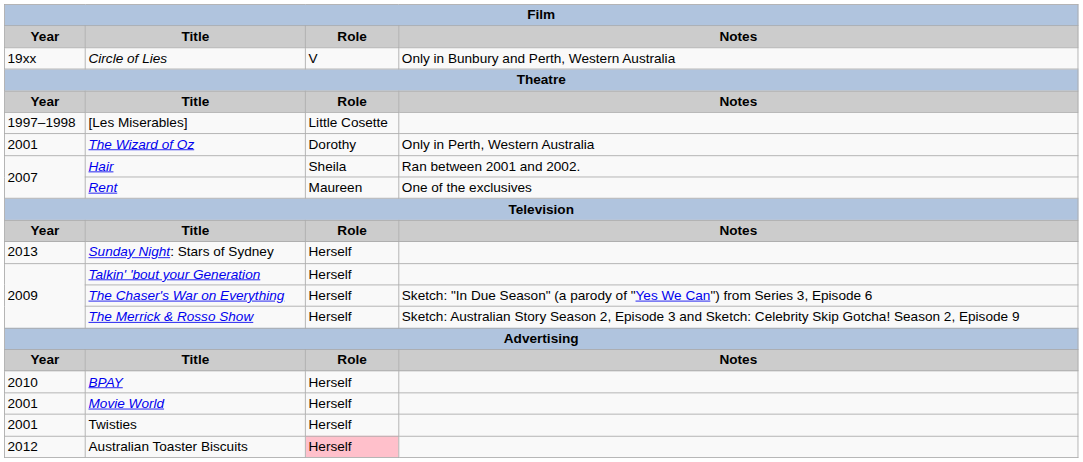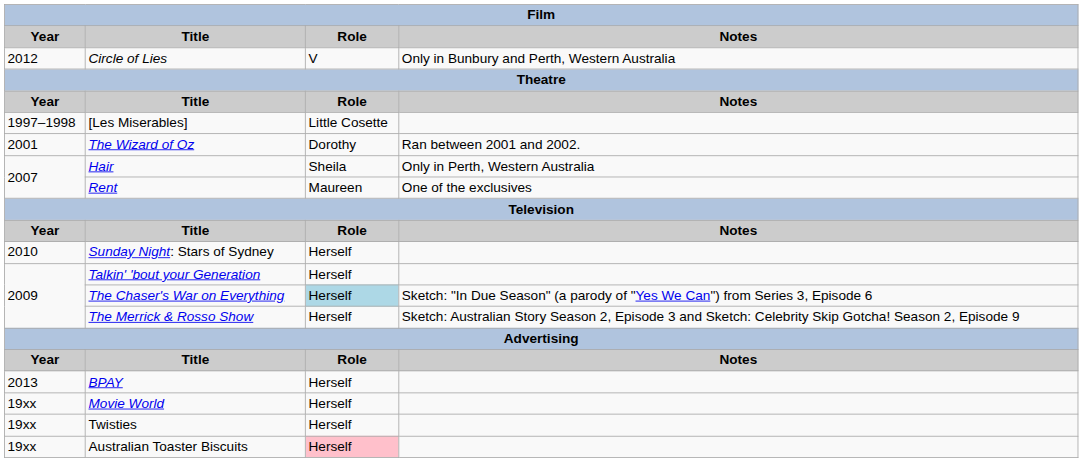Circle of Lies | Film / Year: 19xx -> 2012
The Wizard of Oz | Film / Notes: Only in Perth, Western Australia -> Ran between 2001 and 2002.
Hair | Film / Notes: Ran between 2001 and 2002. -> Only in Perth, Western Australia
Sunday Night: Stars of Sydney | Film / Year: 2013 -> 2010
The Chaser's War on Everything | Film / Role: no background -> lightblue background
BPAY | Film / Year: 2010 -> 2013
Movie World | Film / Year: 2001 -> 19xx
Twisties | Film / Year: 2001 -> 19xx
Australian Toaster Biscuits | Film / Year: 2012 -> 19xx
